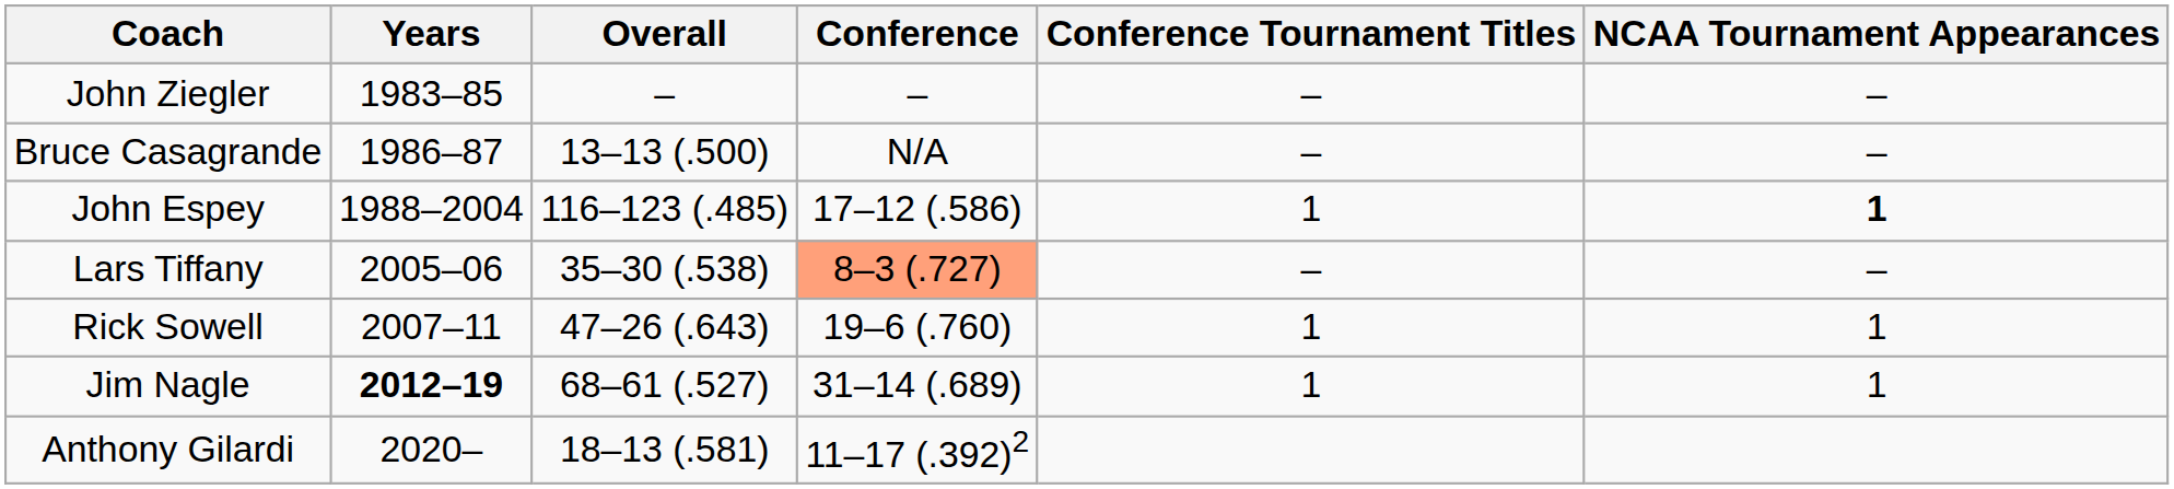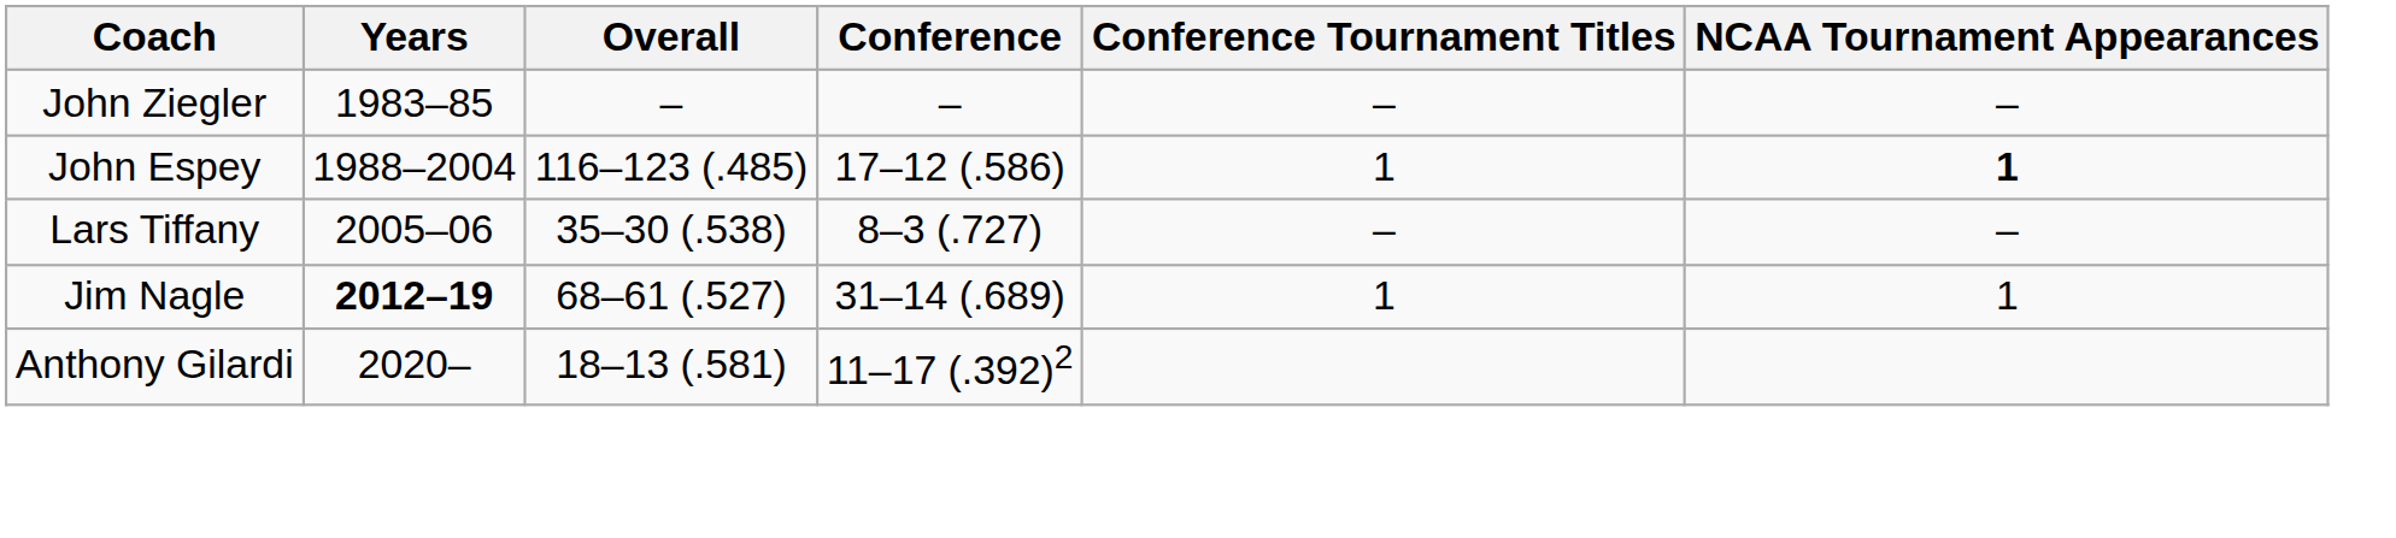- row: Bruce Casagrande | 1986–87 | 13–13 (.500) | N/A | – | –
Lars Tiffany | Conference: lightsalmon background -> no background
- row: Rick Sowell | 2007–11 | 47–26 (.643) | 19–6 (.760) | 1 | 1
